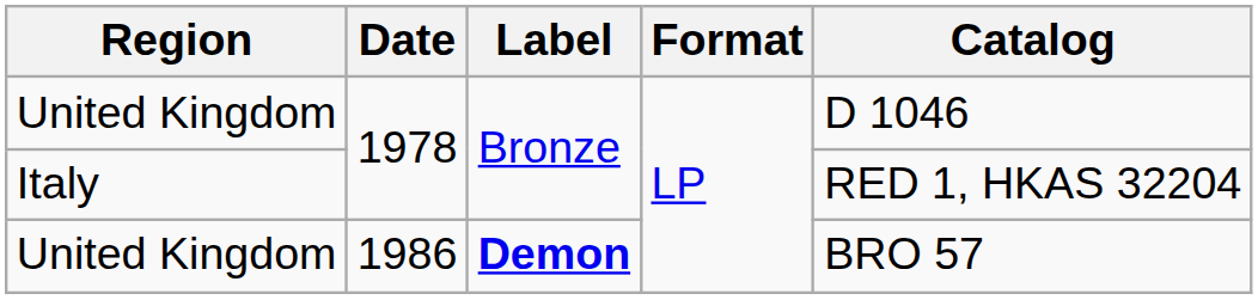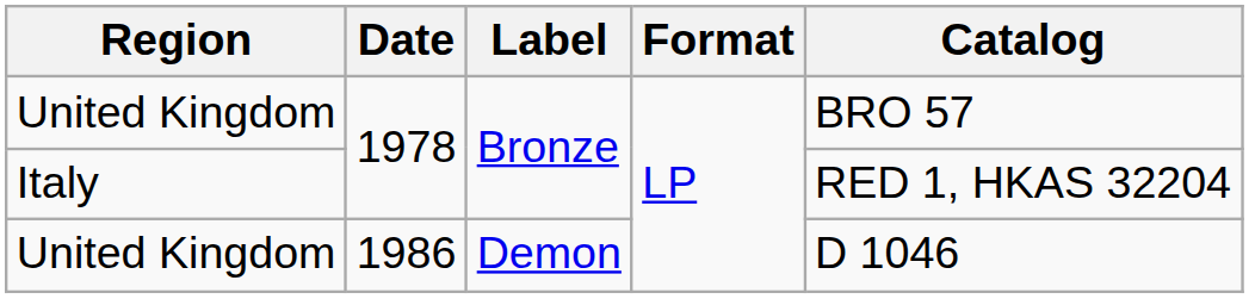United Kingdom / 1978 | Catalog: D 1046 -> BRO 57
United Kingdom / 1986 | Label: bold -> normal
United Kingdom / 1986 | Catalog: BRO 57 -> D 1046
